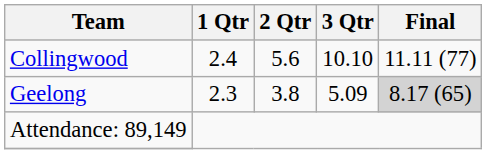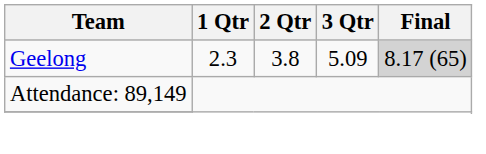- row: Collingwood | 2.4 | 5.6 | 10.10 | 11.11 (77)
